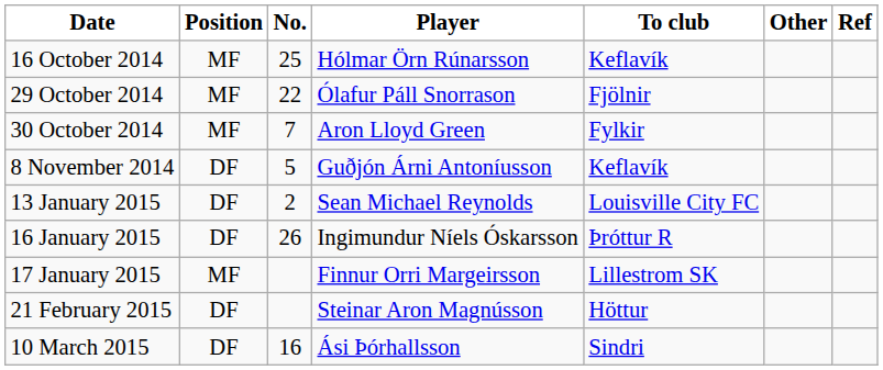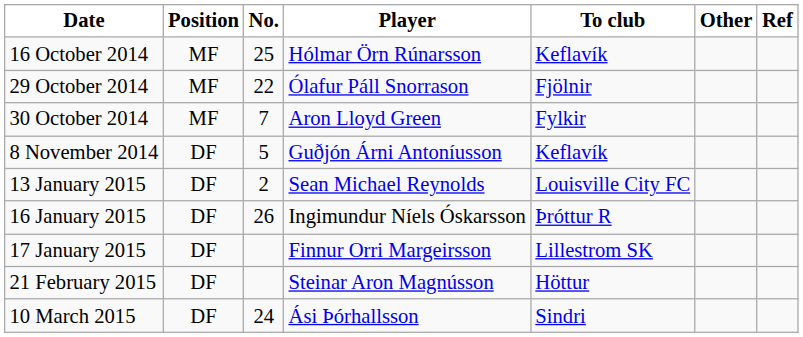17 January 2015 | Position: MF -> DF
10 March 2015 | No.: 16 -> 24
